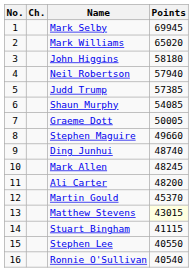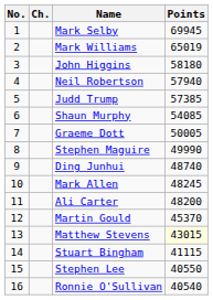Mark Williams | Points: 65020 -> 65019
Stephen Maguire | Points: 49660 -> 49990
